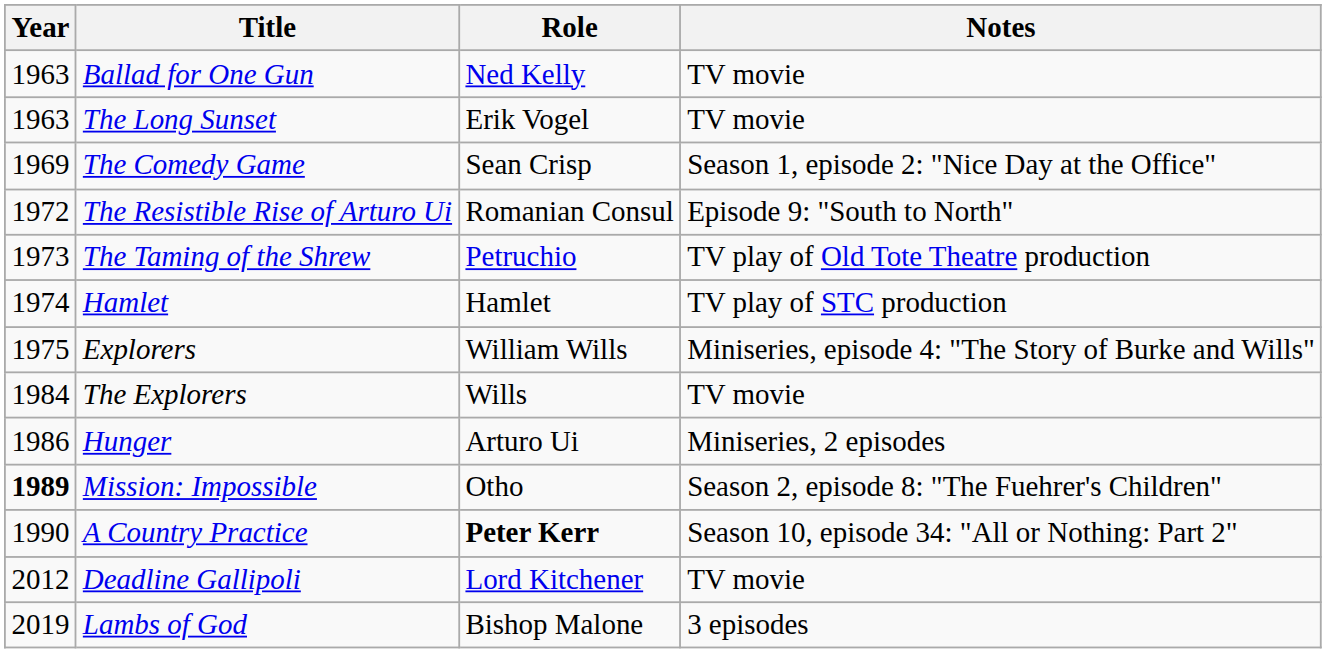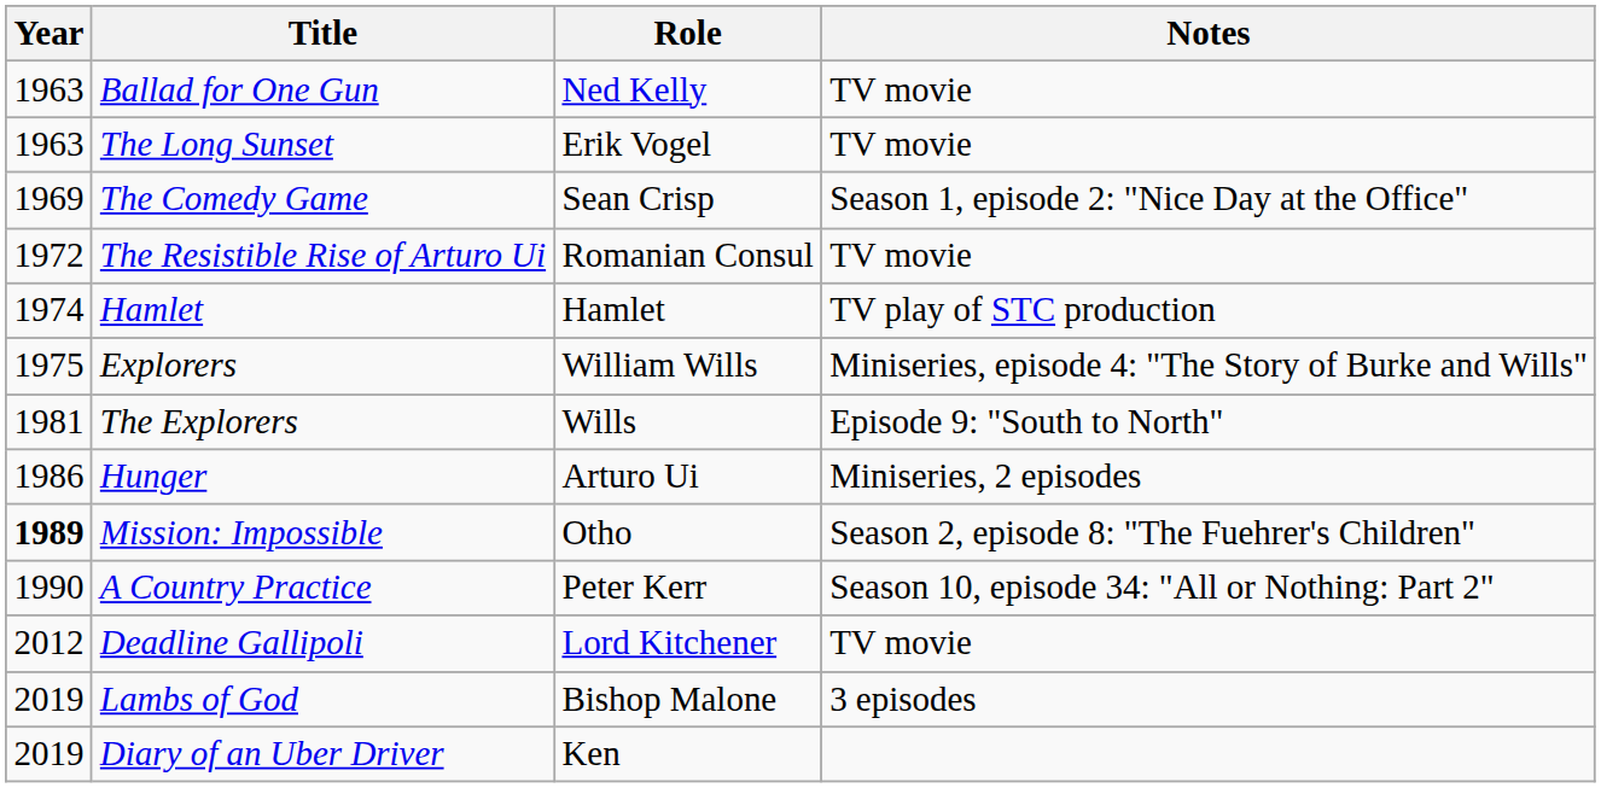The Resistible Rise of Arturo Ui | Notes: Episode 9: "South to North" -> TV movie
- row: 1973 | The Taming of the Shrew | Petruchio | TV play of Old Tote Theatre production
The Explorers | Year: 1984 -> 1981
The Explorers | Notes: TV movie -> Episode 9: "South to North"
A Country Practice | Role: bold -> normal
+ row: 2019 | Diary of an Uber Driver | Ken
